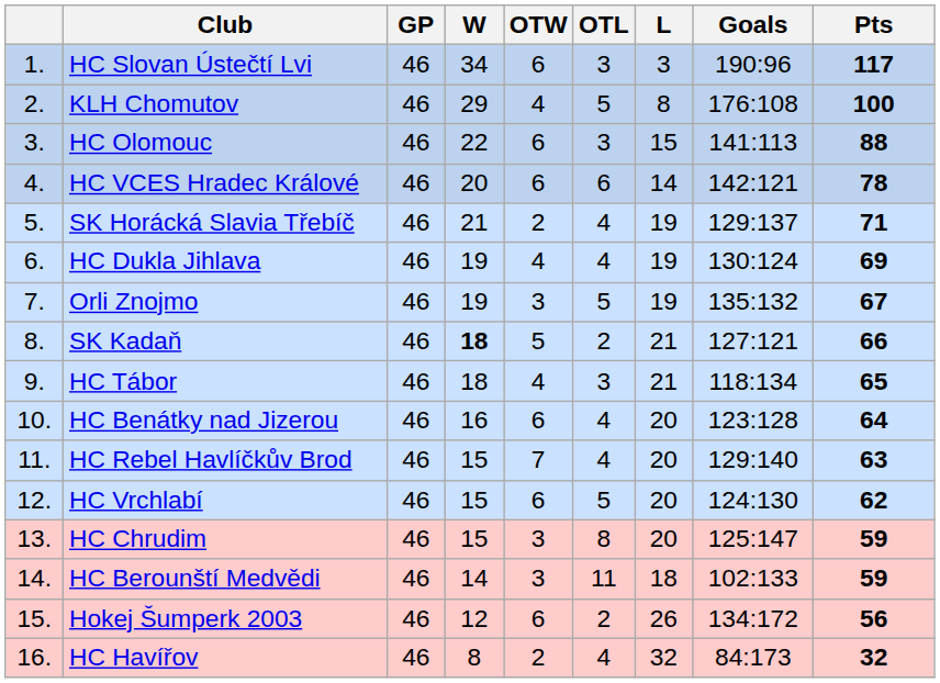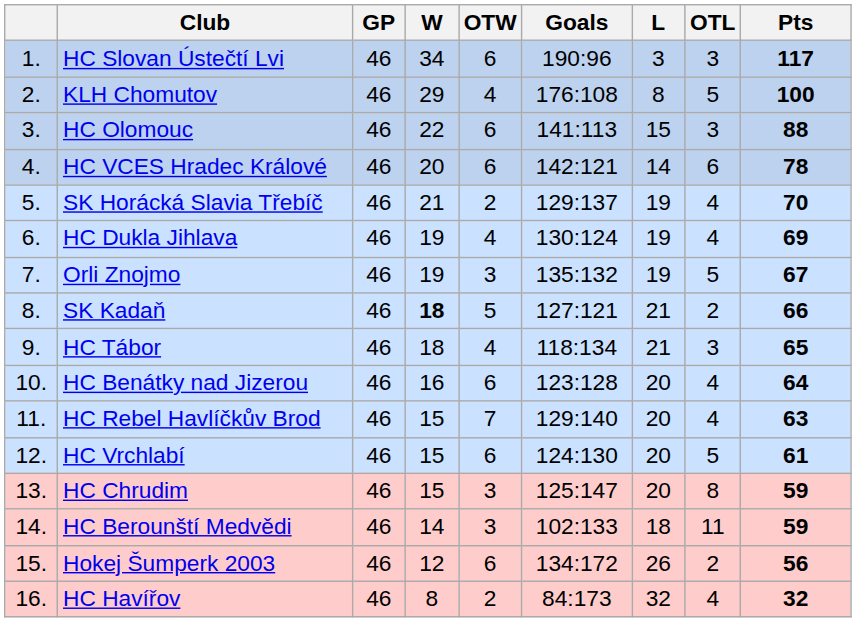columns swapped: OTL <-> Goals
SK Horácká Slavia Třebíč | Pts: 71 -> 70
HC Vrchlabí | Pts: 62 -> 61
